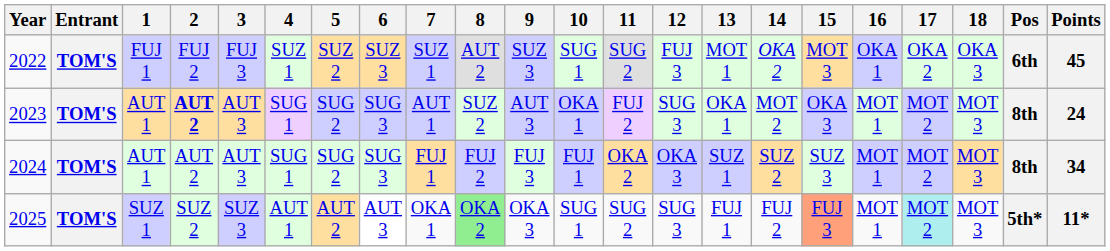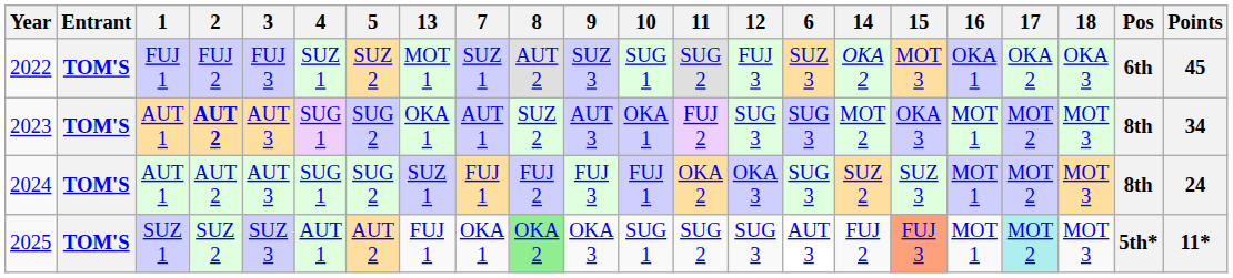columns swapped: 6 <-> 13
2023 | Points: 24 -> 34
2024 | Points: 34 -> 24
